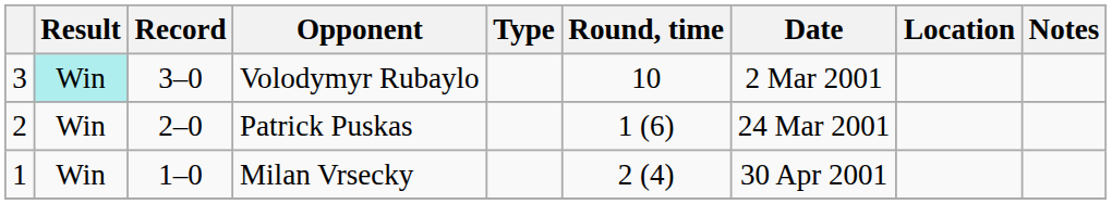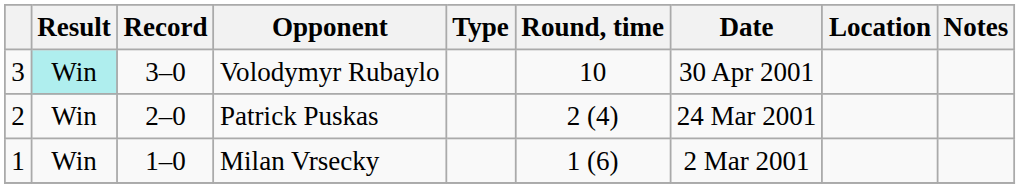Volodymyr Rubaylo | Date: 2 Mar 2001 -> 30 Apr 2001
Patrick Puskas | Round, time: 1 (6) -> 2 (4)
Milan Vrsecky | Round, time: 2 (4) -> 1 (6)
Milan Vrsecky | Date: 30 Apr 2001 -> 2 Mar 2001
